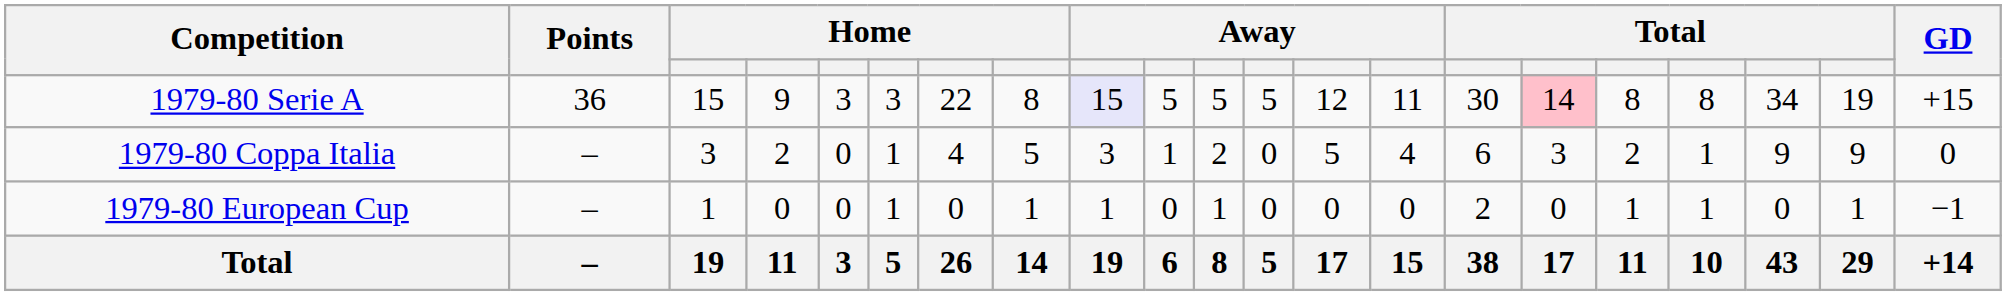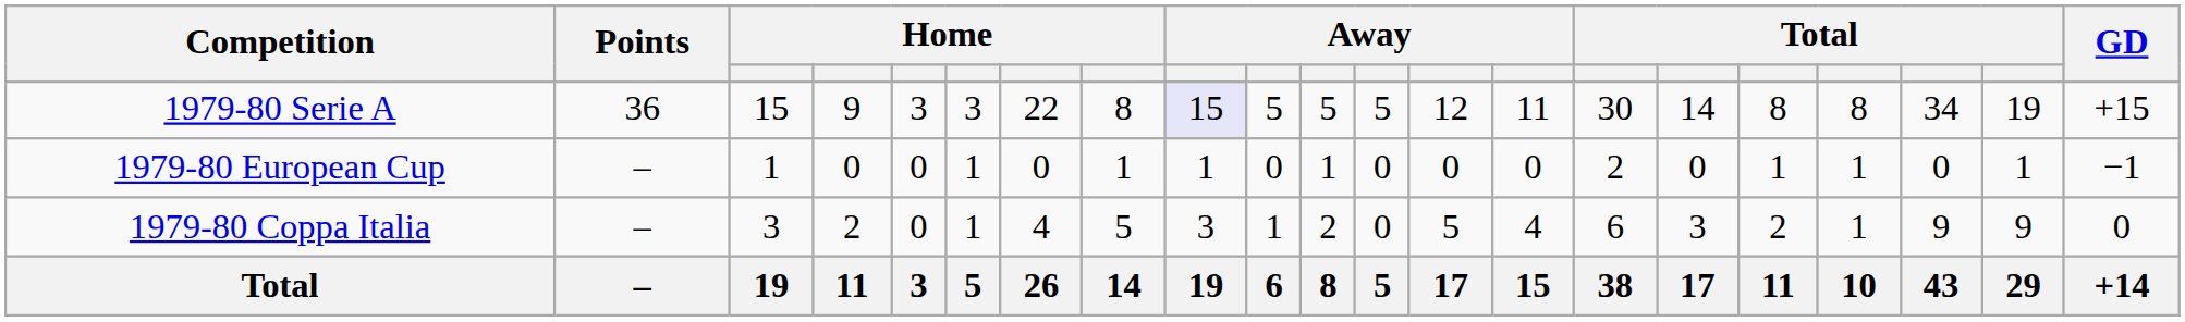1979-80 Serie A | column 16: pink background -> no background
rows swapped: 1979-80 Coppa Italia <-> 1979-80 European Cup
